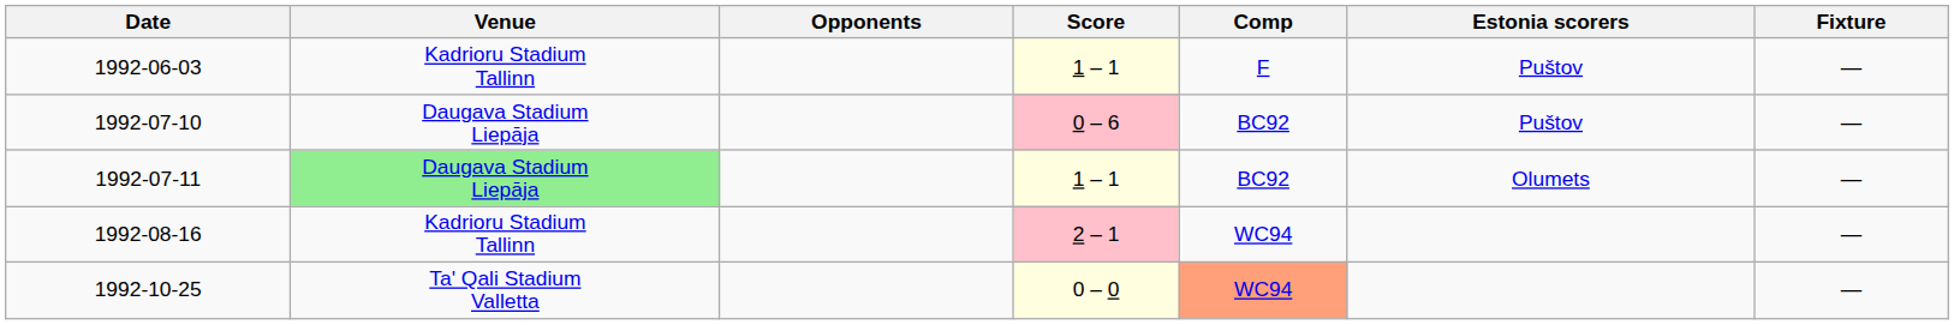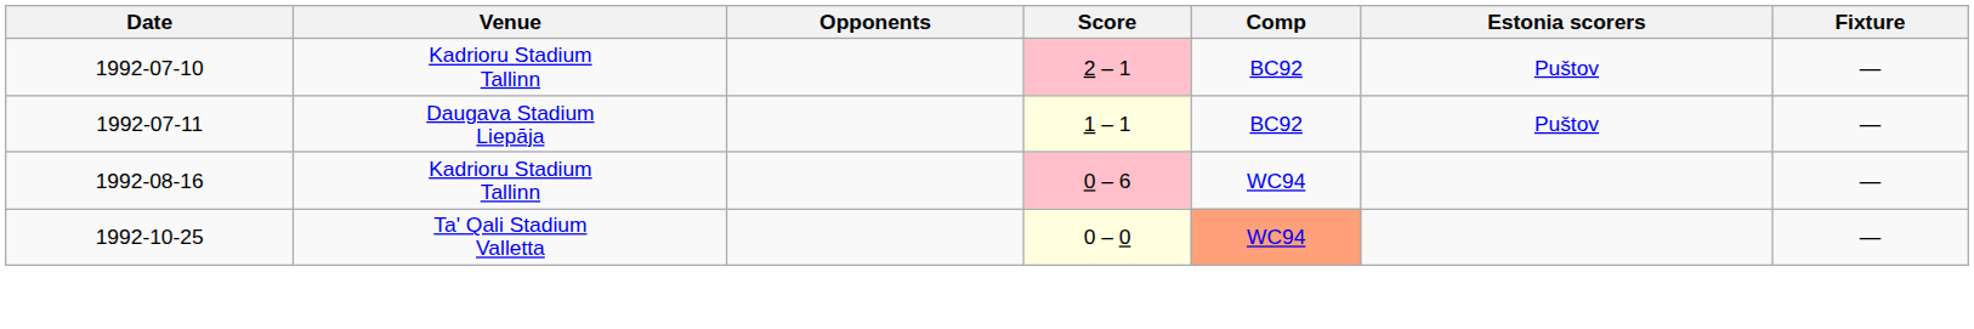- row: 1992-06-03 | Kadrioru Stadium Tallinn | 1 – 1 | F | Puštov | —
1992-07-10 | Venue: Daugava Stadium Liepāja -> Kadrioru Stadium Tallinn
1992-07-10 | Score: 0 – 6 -> 2 – 1
1992-07-11 | Venue: lightgreen background -> no background
1992-07-11 | Estonia scorers: Olumets -> Puštov
1992-08-16 | Score: 2 – 1 -> 0 – 6
